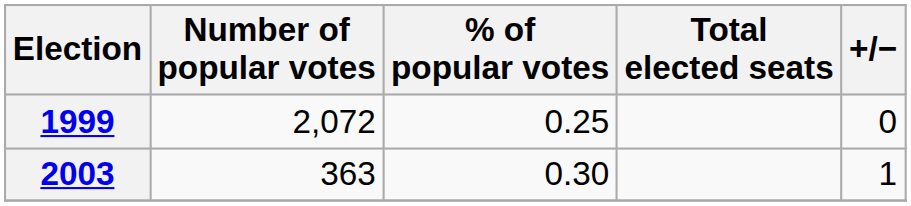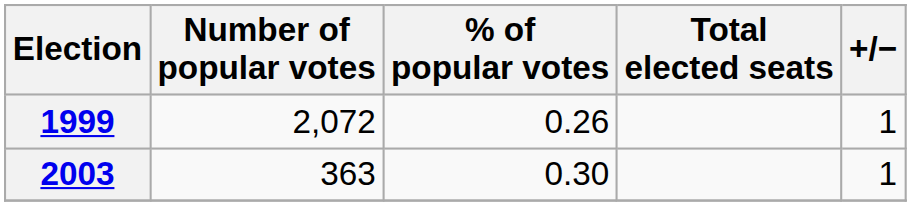1999 | % of popular votes: 0.25 -> 0.26
1999 | +/−: 0 -> 1
